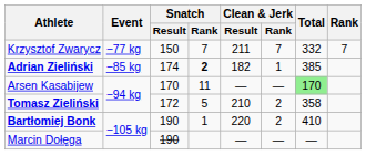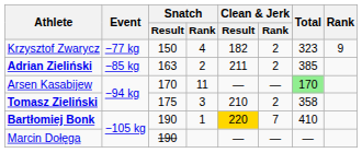Krzysztof Zwarycz | Snatch / Rank: 7 -> 4
Krzysztof Zwarycz | Clean & Jerk / Result: 211 -> 182
Krzysztof Zwarycz | Clean & Jerk / Rank: 7 -> 2
Krzysztof Zwarycz | Total: 332 -> 323
Krzysztof Zwarycz | Rank: 7 -> 9
Adrian Zieliński | Snatch / Result: 174 -> 163
Adrian Zieliński | Snatch / Rank: bold -> normal
Adrian Zieliński | Clean & Jerk / Result: 182 -> 211
Adrian Zieliński | Clean & Jerk / Rank: 1 -> 2
Tomasz Zieliński | Snatch / Result: 172 -> 175
Tomasz Zieliński | Snatch / Rank: 5 -> 3
Bartłomiej Bonk | Clean & Jerk / Result: no background -> gold background
Bartłomiej Bonk | Clean & Jerk / Rank: 2 -> 7
